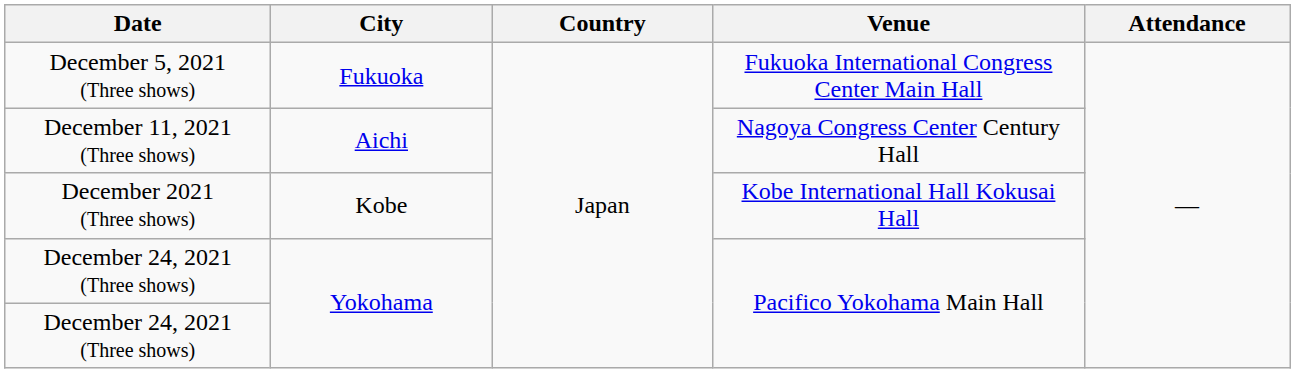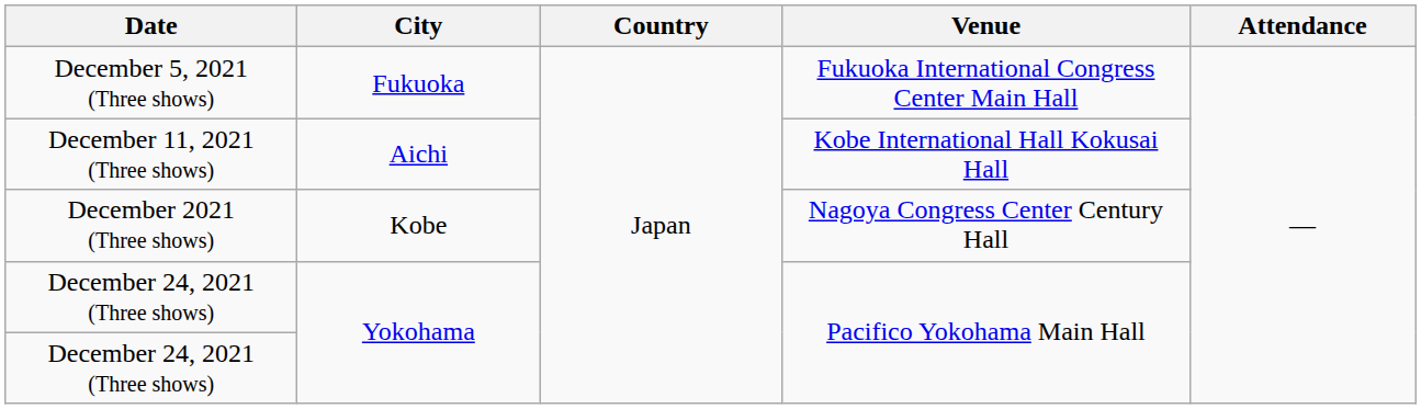December 11, 2021 (Three shows) | Venue: Nagoya Congress Center Century Hall -> Kobe International Hall Kokusai Hall
December 2021 (Three shows) | Venue: Kobe International Hall Kokusai Hall -> Nagoya Congress Center Century Hall
